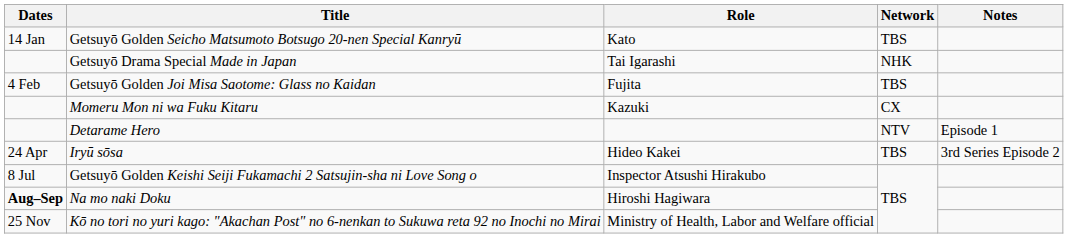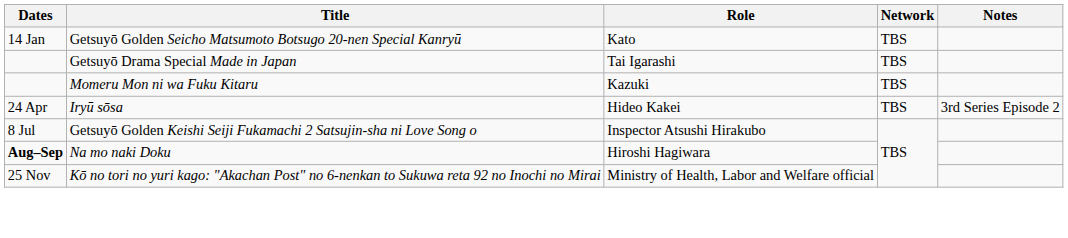Getsuyō Drama Special Made in Japan | Network: NHK -> TBS
- row: 4 Feb | Getsuyō Golden Joi Misa Saotome: Glass no Kaidan | Fujita | TBS
Momeru Mon ni wa Fuku Kitaru | Network: CX -> TBS
- row: Detarame Hero | NTV | Episode 1
